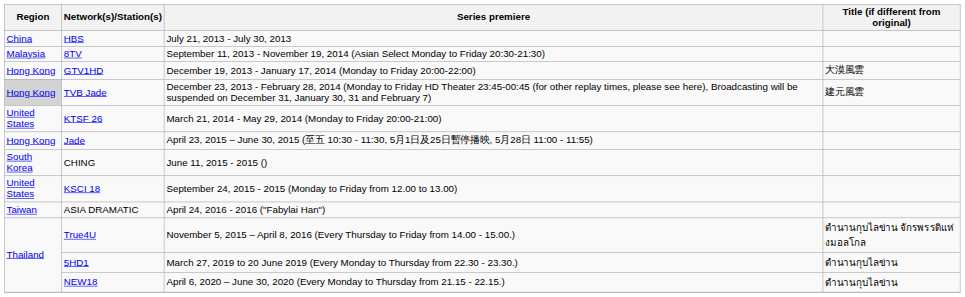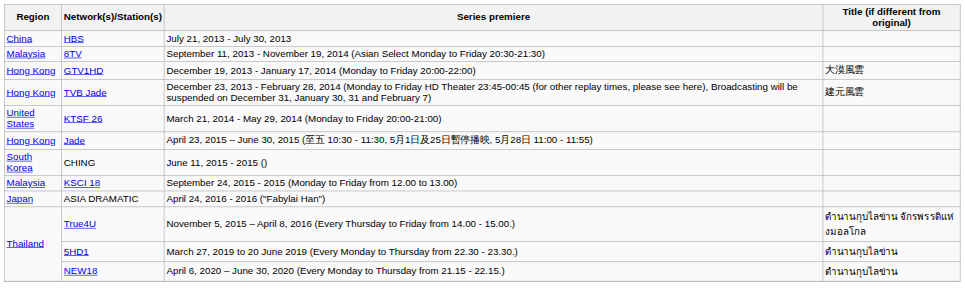TVB Jade | Region: lightgrey background -> no background
KSCI 18 | Region: United States -> Malaysia
ASIA DRAMATIC | Region: Taiwan -> Japan
